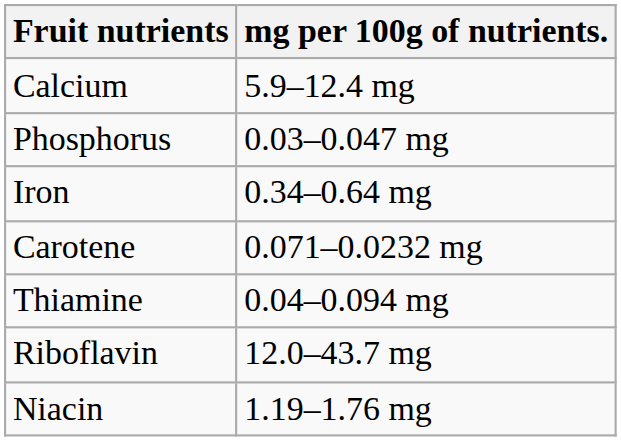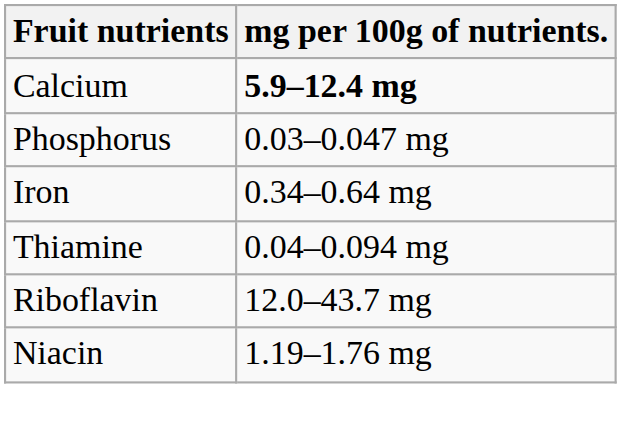Calcium | mg per 100g of nutrients.: normal -> bold
- row: Carotene | 0.071–0.0232 mg
